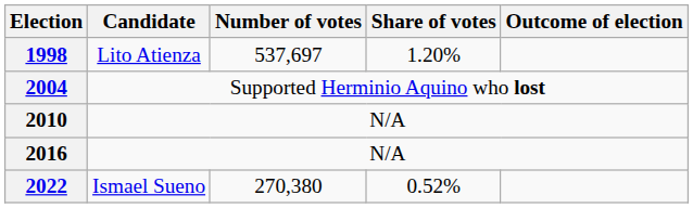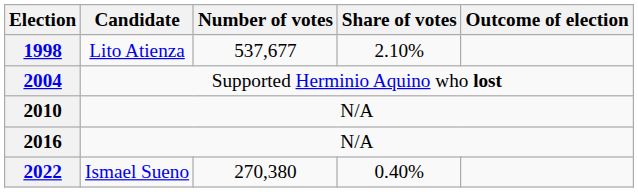1998 | Number of votes: 537,697 -> 537,677
1998 | Share of votes: 1.20% -> 2.10%
2022 | Share of votes: 0.52% -> 0.40%
